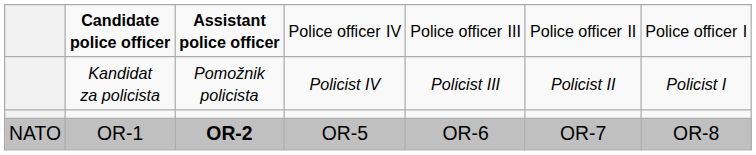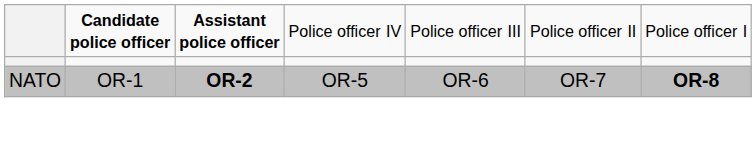- row: Kandidat za policista | Pomožnik policista | Policist IV | Policist III | Policist II | Policist I
OR-1 | column 7: normal -> bold
